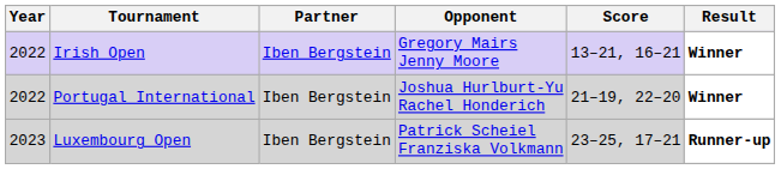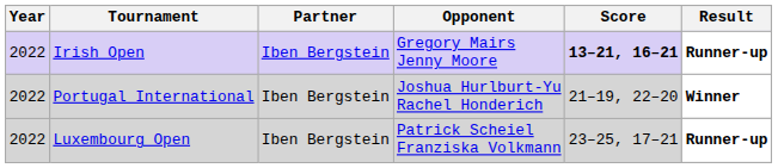Irish Open | Score: normal -> bold
Irish Open | Result: Winner -> Runner-up
Luxembourg Open | Year: 2023 -> 2022
